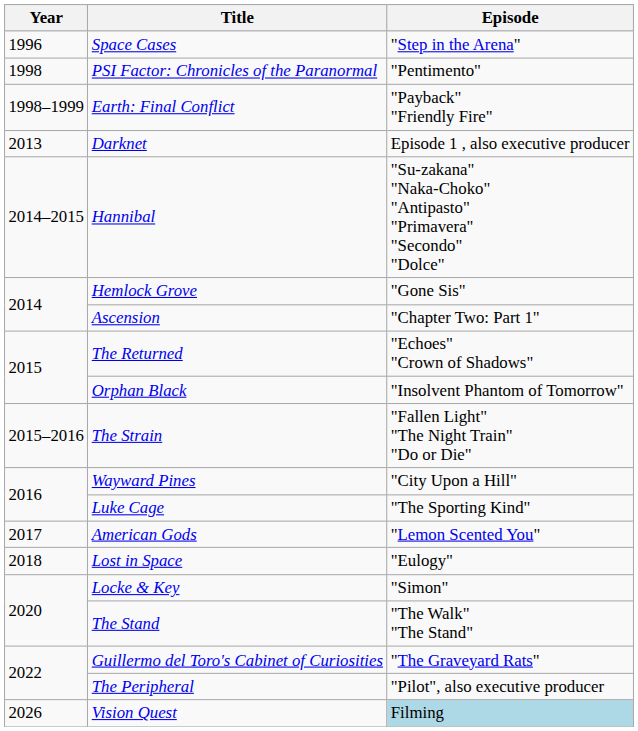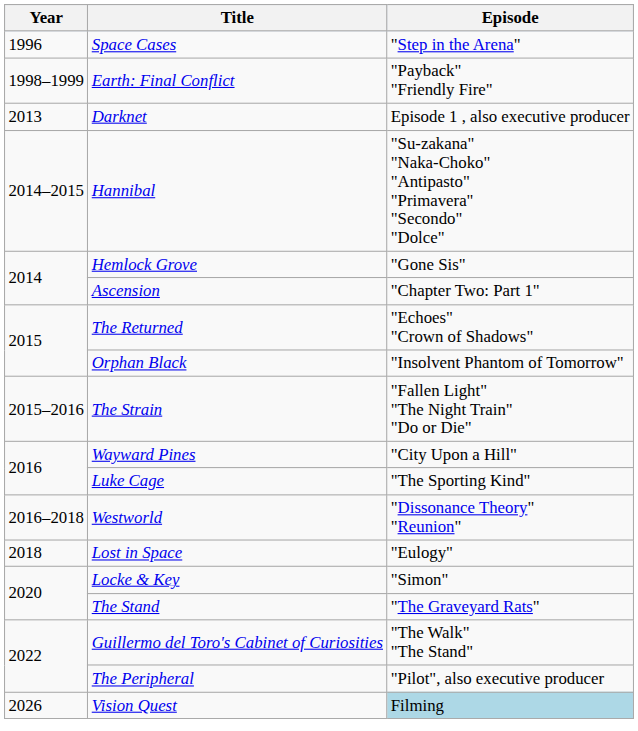- row: 1998 | PSI Factor: Chronicles of the Paranormal | "Pentimento"
+ row: 2016–2018 | Westworld | "Dissonance Theory" "Reunion"
- row: 2017 | American Gods | "Lemon Scented You"
The Stand | Episode: "The Walk" "The Stand" -> "The Graveyard Rats"
Guillermo del Toro's Cabinet of Curiosities | Episode: "The Graveyard Rats" -> "The Walk" "The Stand"
